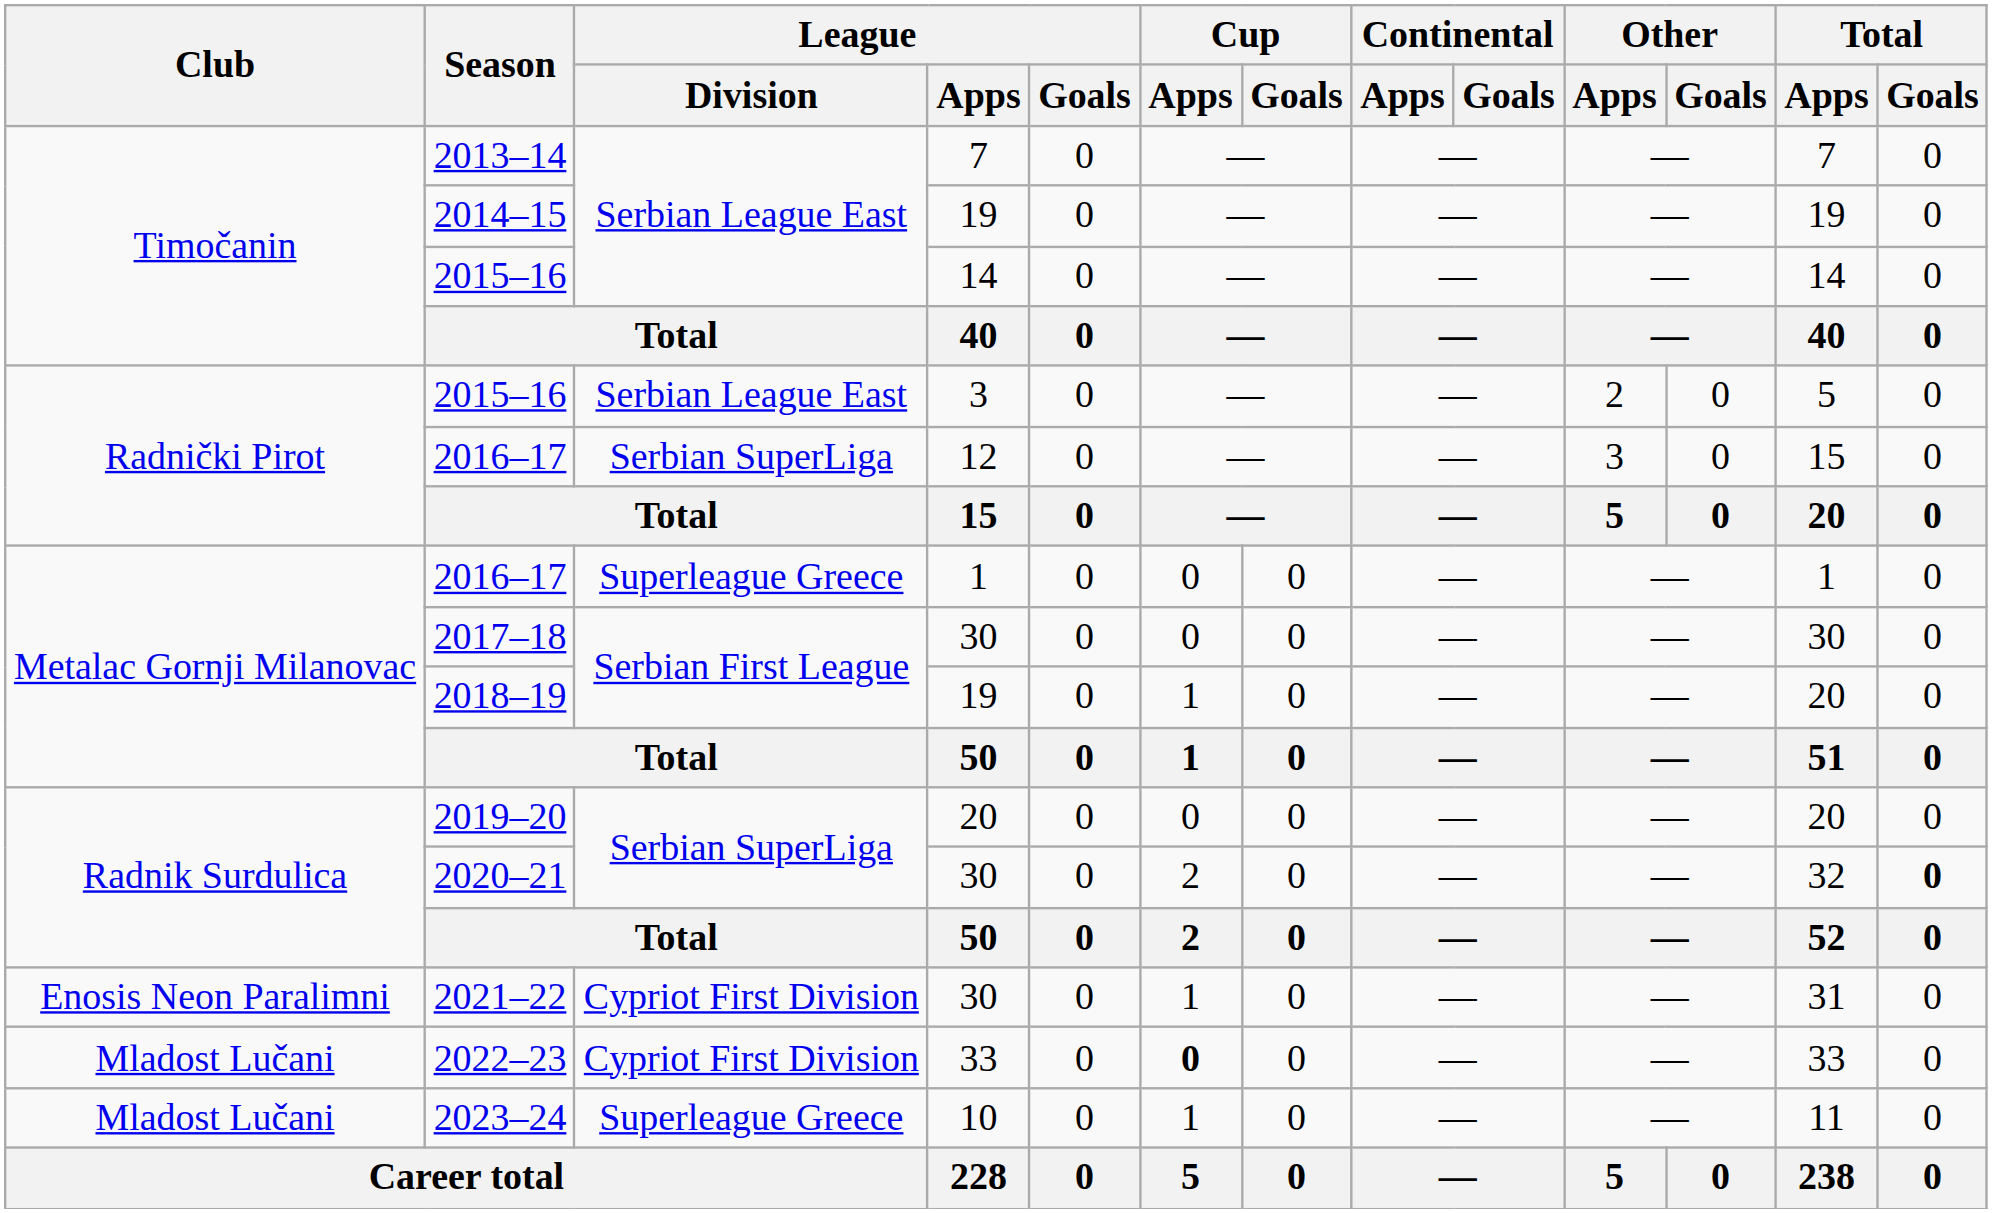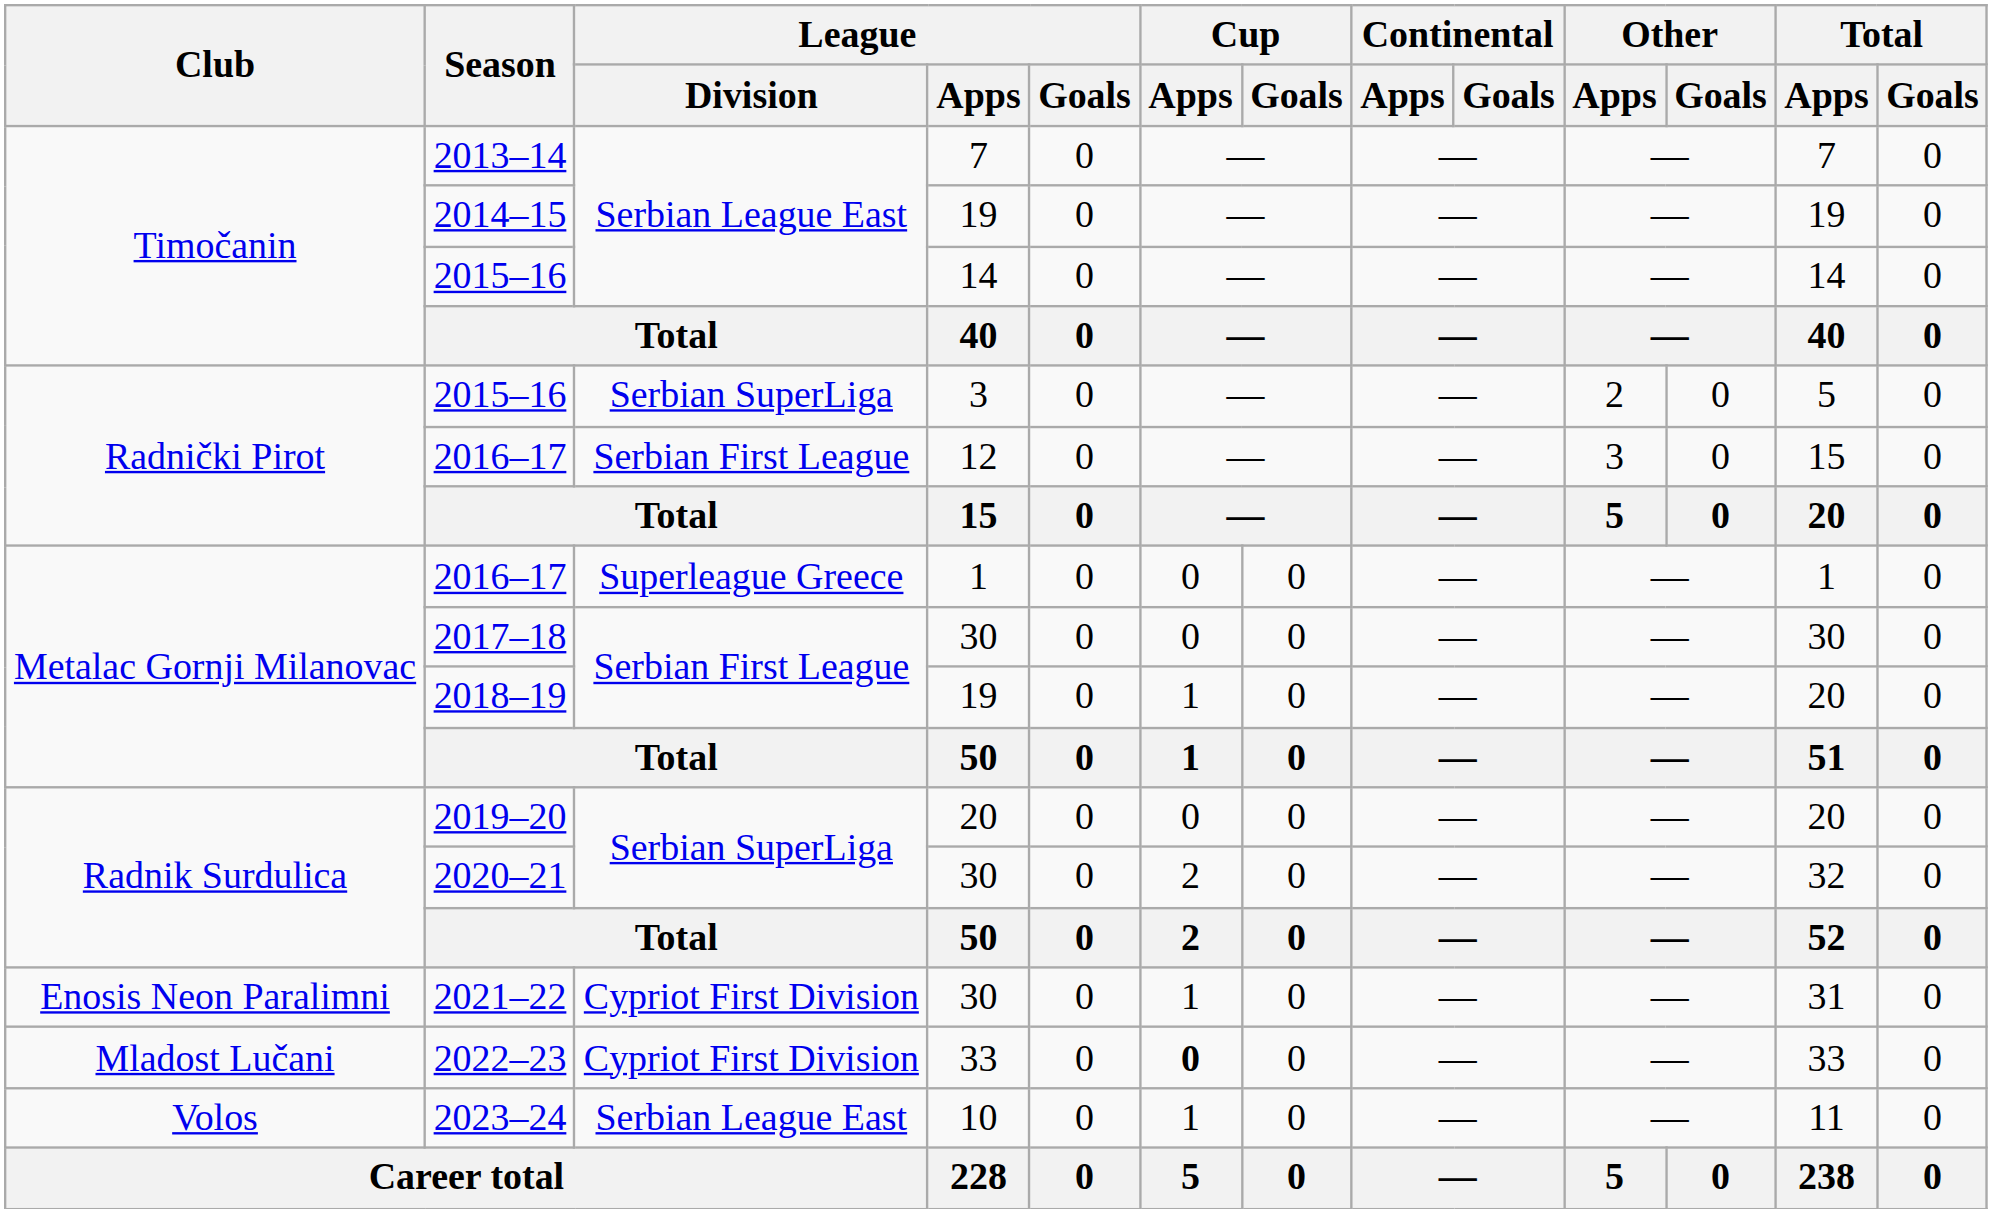2015–16 / 3 | League / Division: Serbian League East -> Serbian SuperLiga
2016–17 / 12 | League / Division: Serbian SuperLiga -> Serbian First League
2020–21 | Total / Goals: bold -> normal
2023–24 | Club: Mladost Lučani -> Volos
2023–24 | League / Division: Superleague Greece -> Serbian League East
